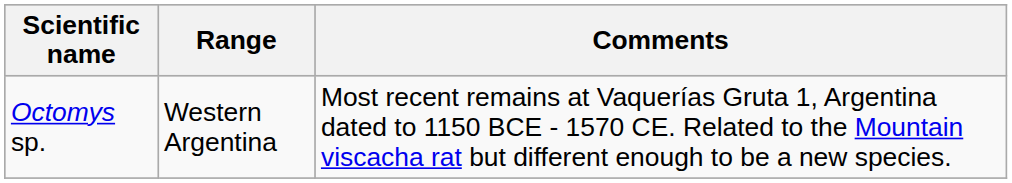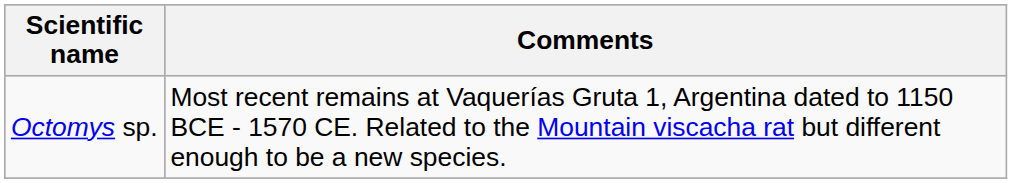- column: Range | Western Argentina
